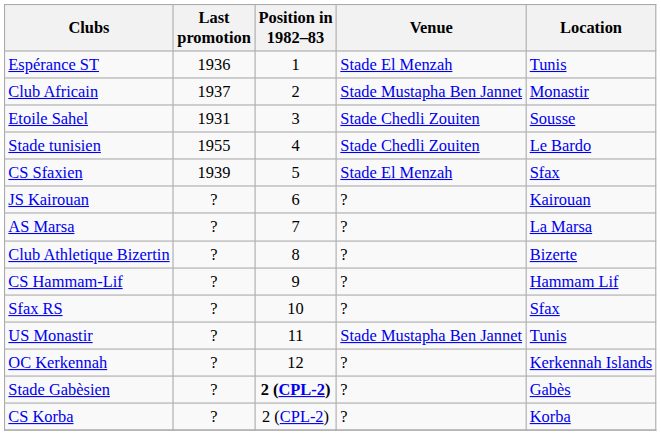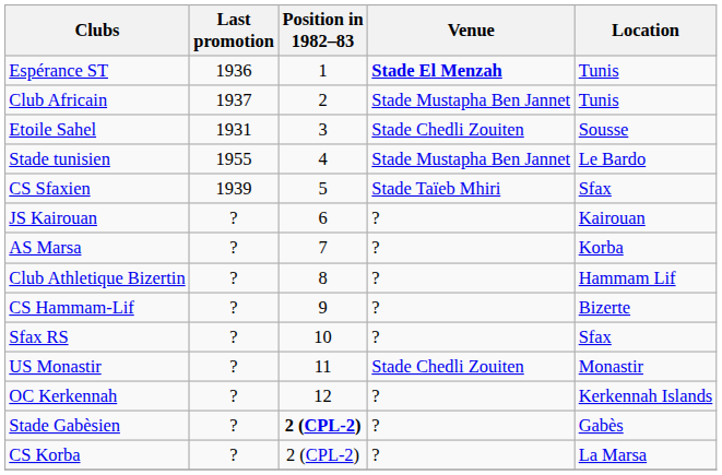Espérance ST | Venue: normal -> bold
Club Africain | Location: Monastir -> Tunis
Stade tunisien | Venue: Stade Chedli Zouiten -> Stade Mustapha Ben Jannet
CS Sfaxien | Venue: Stade El Menzah -> Stade Taïeb Mhiri
AS Marsa | Location: La Marsa -> Korba
Club Athletique Bizertin | Location: Bizerte -> Hammam Lif
CS Hammam-Lif | Location: Hammam Lif -> Bizerte
US Monastir | Venue: Stade Mustapha Ben Jannet -> Stade Chedli Zouiten
US Monastir | Location: Tunis -> Monastir
CS Korba | Location: Korba -> La Marsa
